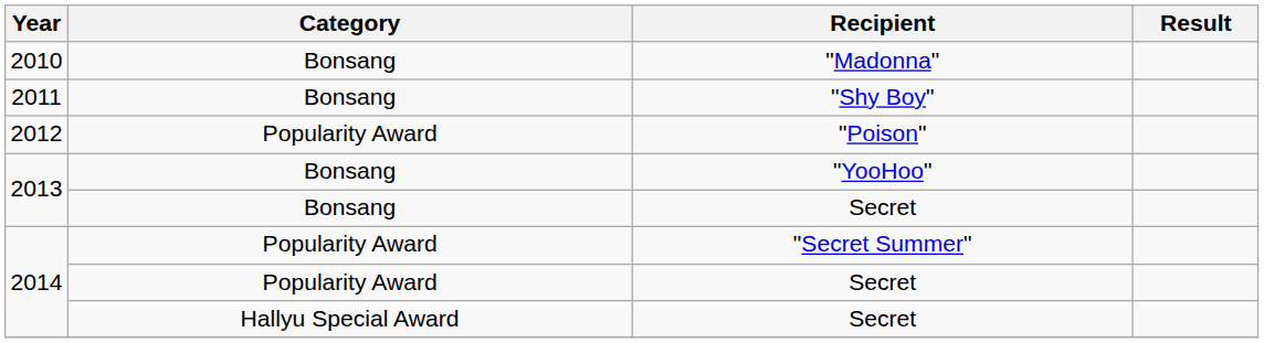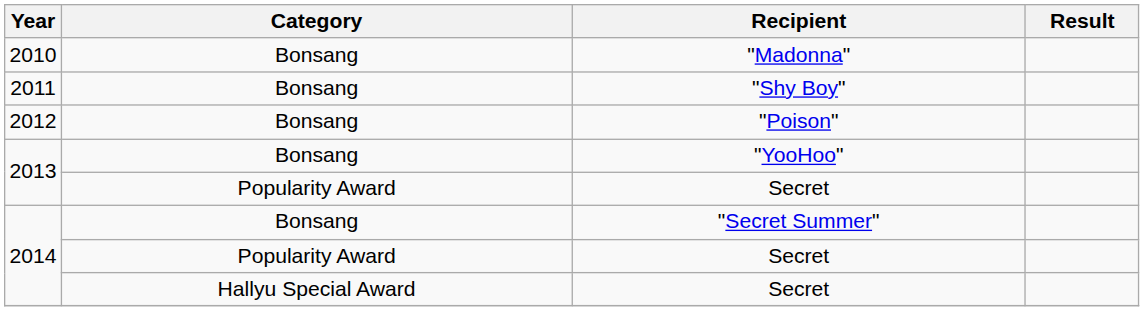"Poison" | Category: Popularity Award -> Bonsang
2013 / Secret | Category: Bonsang -> Popularity Award
"Secret Summer" | Category: Popularity Award -> Bonsang
